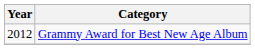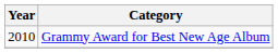Grammy Award for Best New Age Album | Year: 2012 -> 2010
